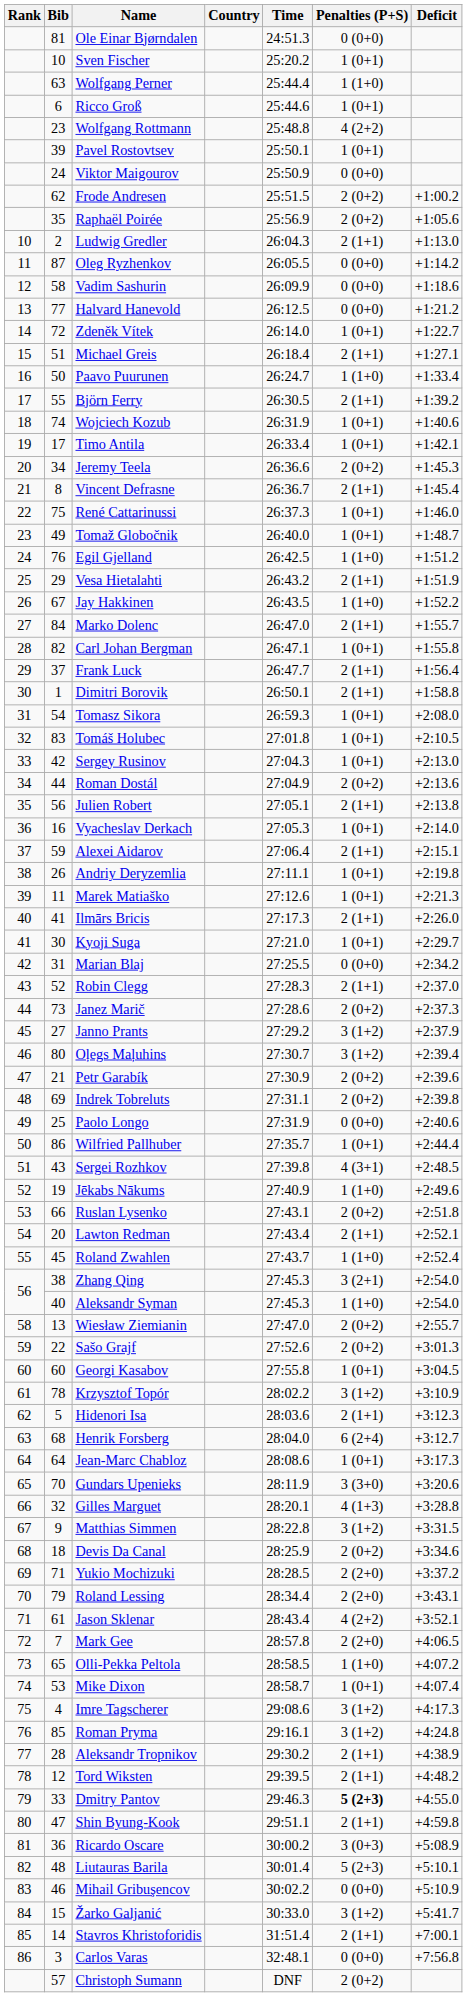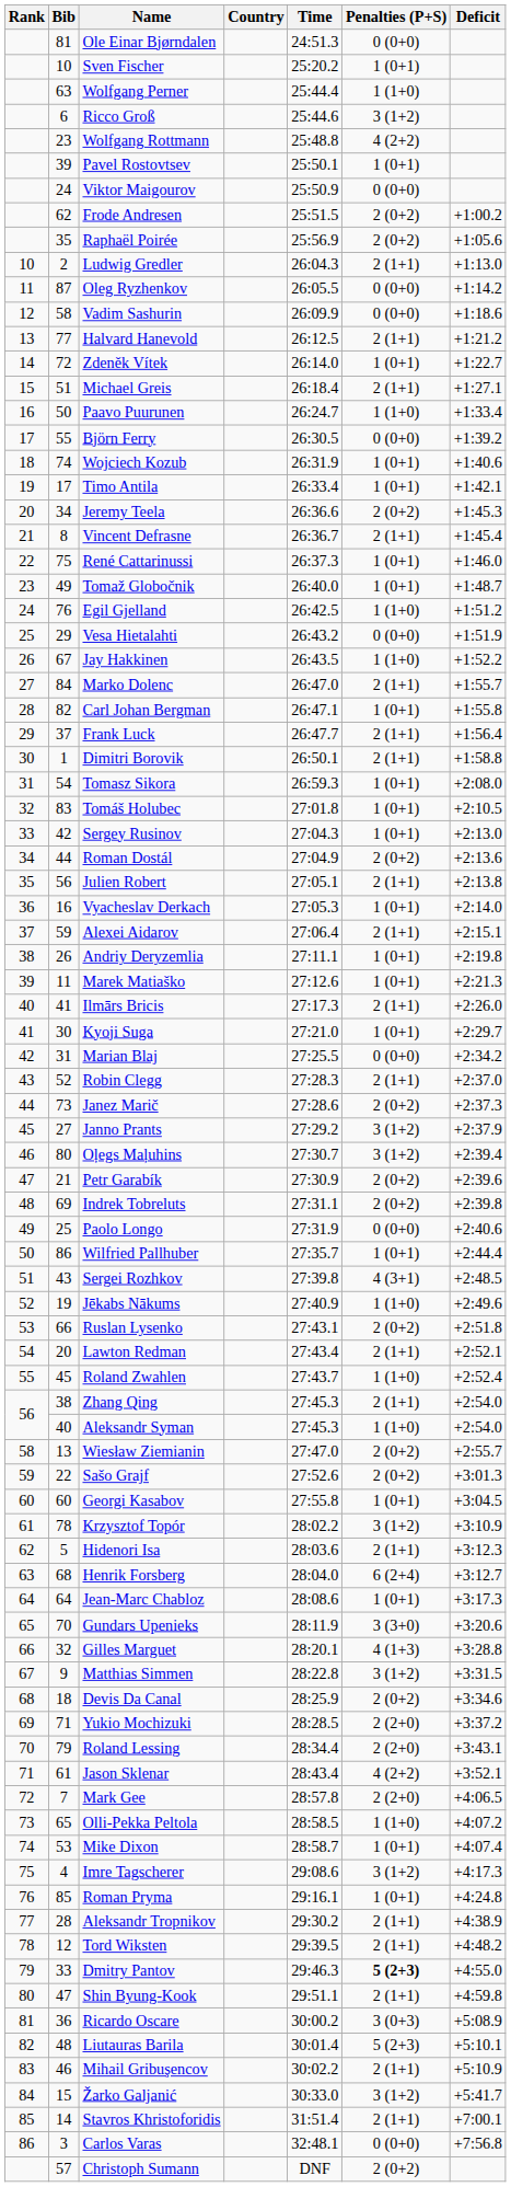Ricco Groß | Penalties (P+S): 1 (0+1) -> 3 (1+2)
Halvard Hanevold | Penalties (P+S): 0 (0+0) -> 2 (1+1)
Björn Ferry | Penalties (P+S): 2 (1+1) -> 0 (0+0)
Vesa Hietalahti | Penalties (P+S): 2 (1+1) -> 0 (0+0)
Zhang Qing | Penalties (P+S): 3 (2+1) -> 2 (1+1)
Roman Pryma | Penalties (P+S): 3 (1+2) -> 1 (0+1)
Mihail Gribuşencov | Penalties (P+S): 0 (0+0) -> 2 (1+1)
